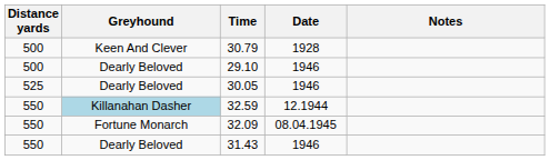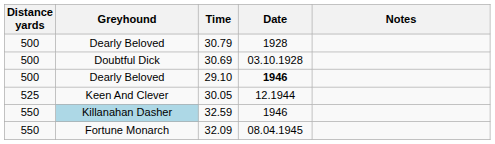30.79 | Greyhound: Keen And Clever -> Dearly Beloved
+ row: 500 | Doubtful Dick | 30.69 | 03.10.1928
29.10 | Date: normal -> bold
30.05 | Greyhound: Dearly Beloved -> Keen And Clever
30.05 | Date: 1946 -> 12.1944
32.59 | Date: 12.1944 -> 1946
- row: 550 | Dearly Beloved | 31.43 | 1946
